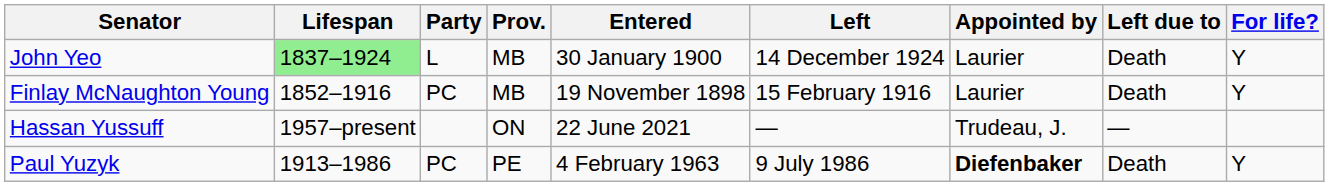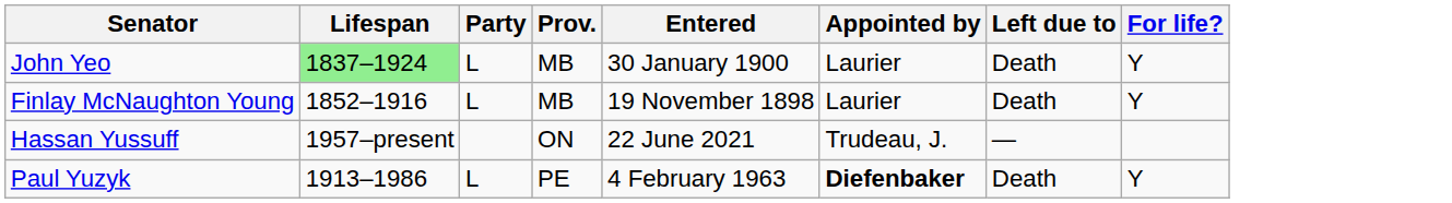- column: Left | 14 December 1924 | 15 February 1916 | — | 9 July 1986
Finlay McNaughton Young | Party: PC -> L
Paul Yuzyk | Party: PC -> L
